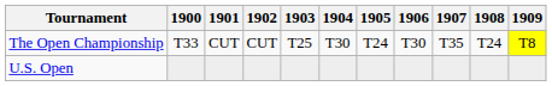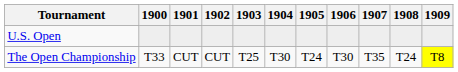rows swapped: The Open Championship <-> U.S. Open
